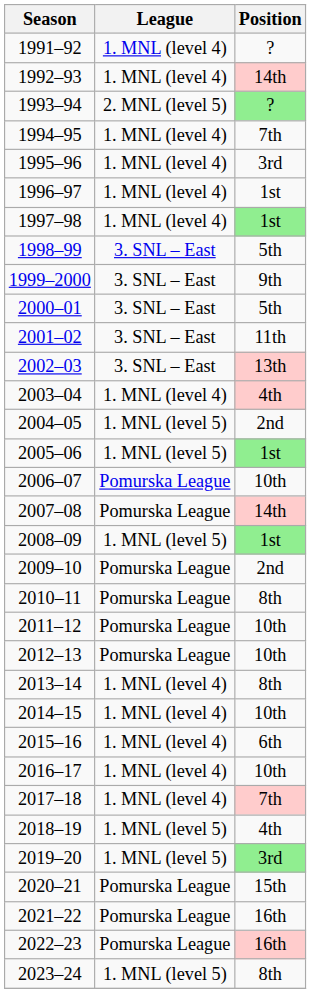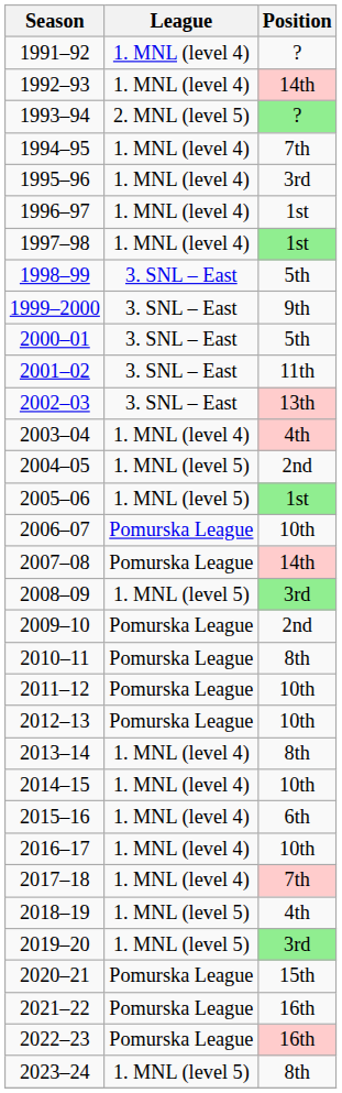2008–09 | Position: 1st -> 3rd
